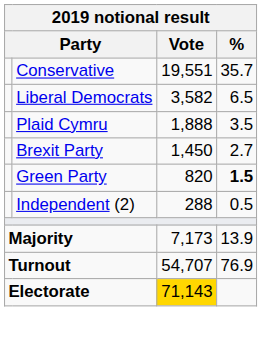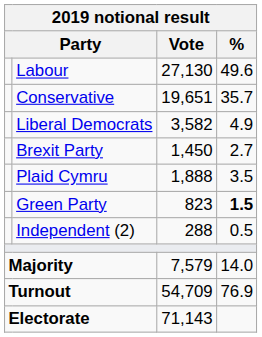+ row: Labour | 27,130 | 49.6
Conservative | Vote: 19,551 -> 19,651
Liberal Democrats | %: 6.5 -> 4.9
rows swapped: Plaid Cymru <-> Brexit Party
Green Party | Vote: 820 -> 823
Majority | Vote: 7,173 -> 7,579
Majority | %: 13.9 -> 14.0
Turnout | Vote: 54,707 -> 54,709
Electorate | Vote: gold background -> no background
